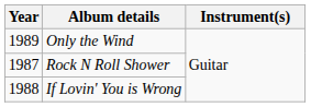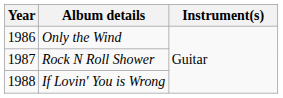Only the Wind | Year: 1989 -> 1986
